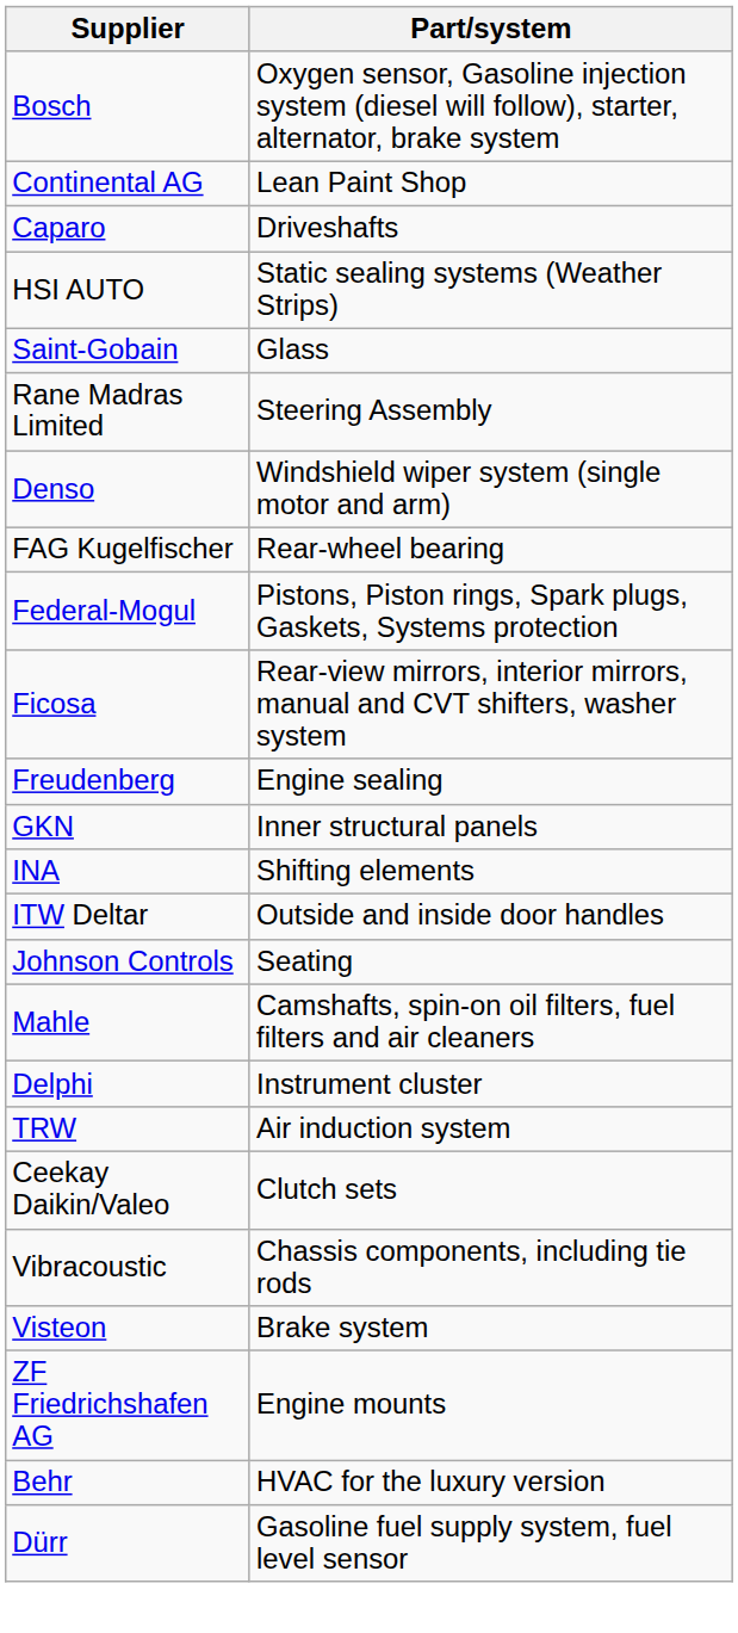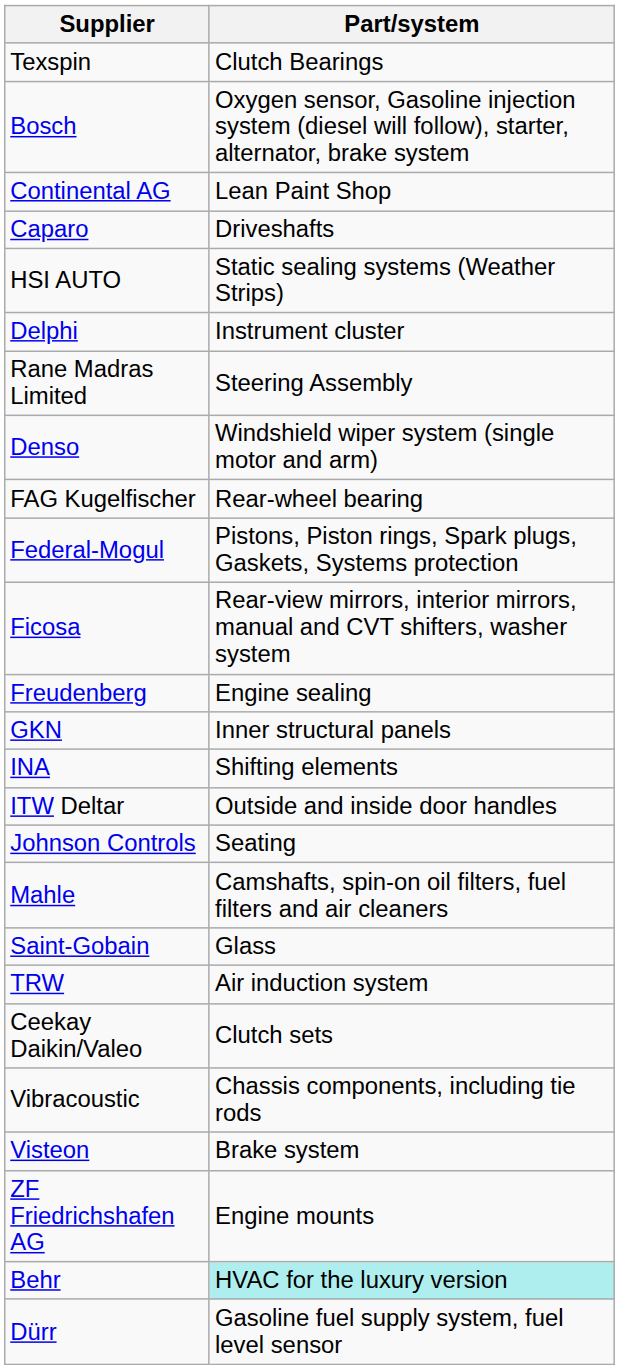+ row: Texspin | Clutch Bearings
rows swapped: Delphi <-> Saint-Gobain
Behr | Part/system: no background -> paleturquoise background
